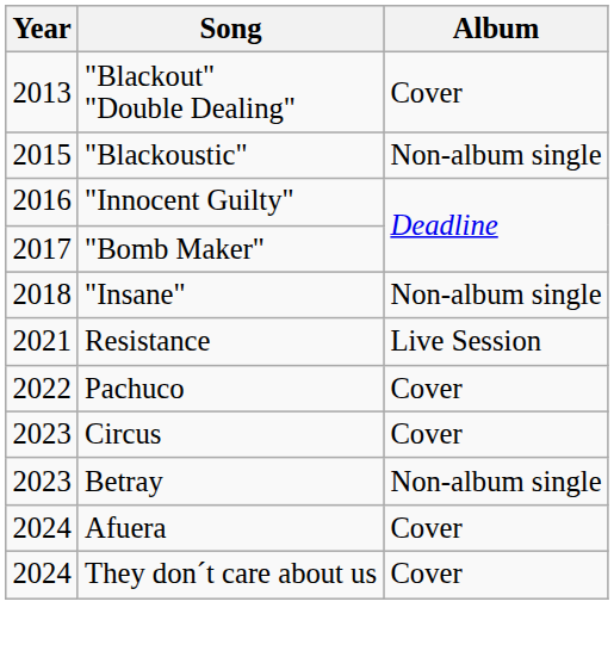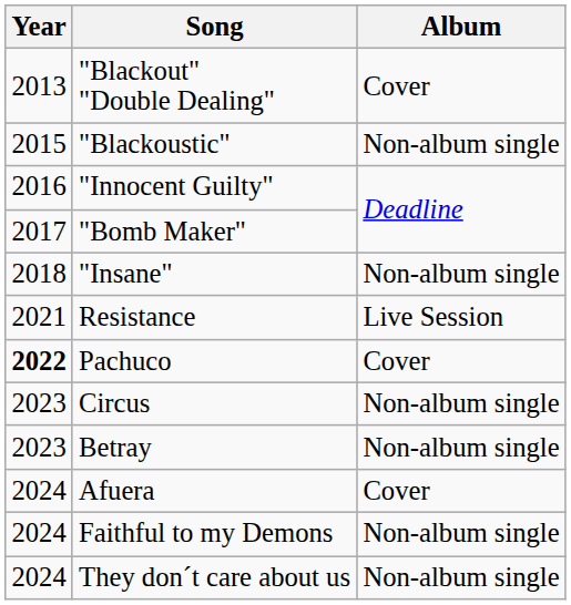Pachuco | Year: normal -> bold
Circus | Album: Cover -> Non-album single
+ row: 2024 | Faithful to my Demons | Non-album single
They don´t care about us | Album: Cover -> Non-album single
